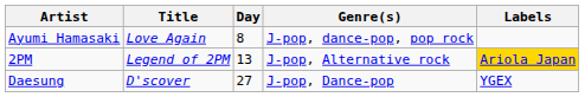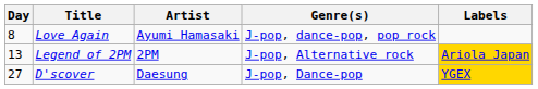columns swapped: Day <-> Artist
D'scover | Labels: no background -> gold background
